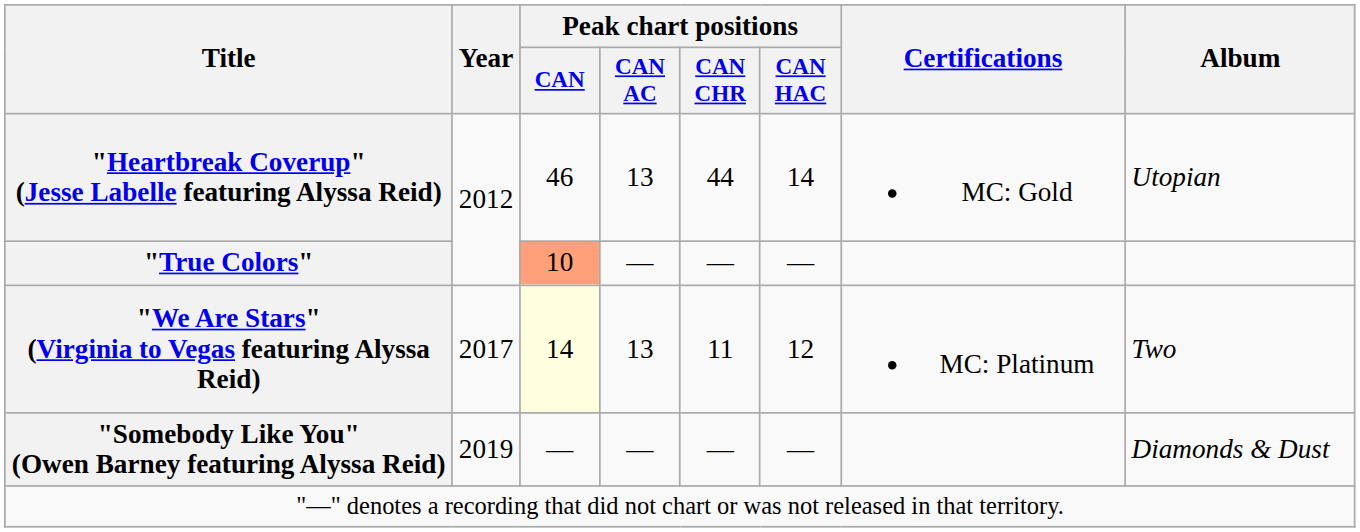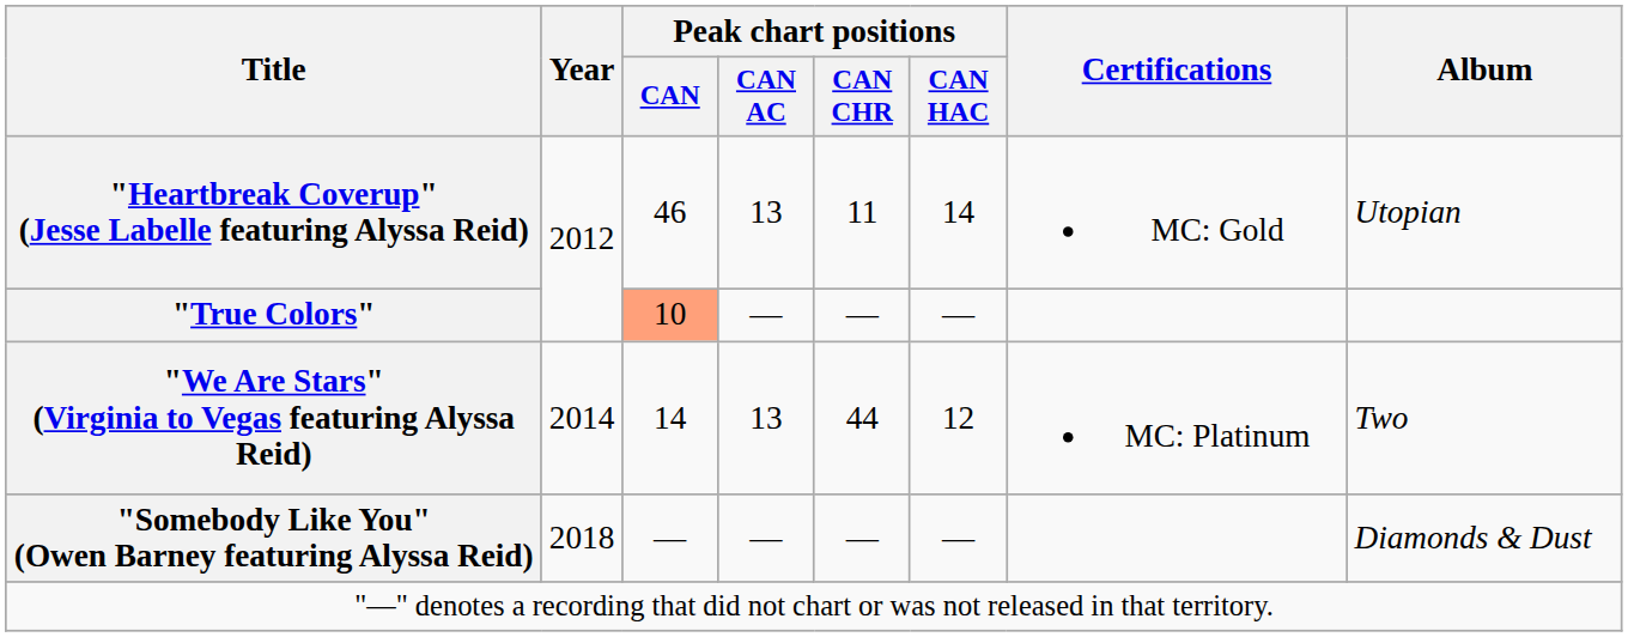"Heartbreak Coverup" (Jesse Labelle featuring Alyssa Reid) | Peak chart positions / CAN CHR: 44 -> 11
"We Are Stars" (Virginia to Vegas featuring Alyssa Reid) | Year: 2017 -> 2014
"We Are Stars" (Virginia to Vegas featuring Alyssa Reid) | Peak chart positions / CAN: lightyellow background -> no background
"We Are Stars" (Virginia to Vegas featuring Alyssa Reid) | Peak chart positions / CAN CHR: 11 -> 44
"Somebody Like You" (Owen Barney featuring Alyssa Reid) | Year: 2019 -> 2018
